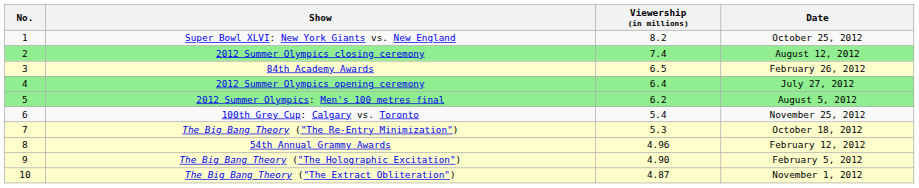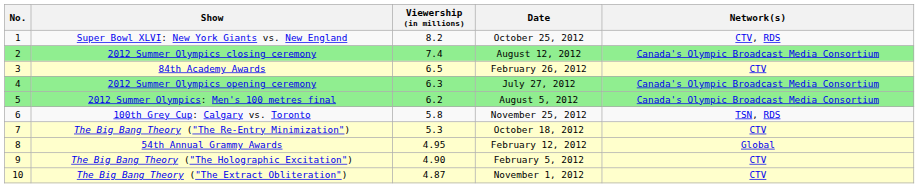+ column: Network(s) | CTV, RDS | Canada's Olympic Broadcast Media Consortium | CTV | Canada's Olympic Broadcast Media Consortium | Canada's Olympic Broadcast Media Consortium | TSN, RDS | CTV | Global | CTV | CTV
2012 Summer Olympics opening ceremony | Viewership (in millions): 6.4 -> 6.3
100th Grey Cup: Calgary vs. Toronto | Viewership (in millions): 5.4 -> 5.8
54th Annual Grammy Awards | Viewership (in millions): 4.96 -> 4.95
